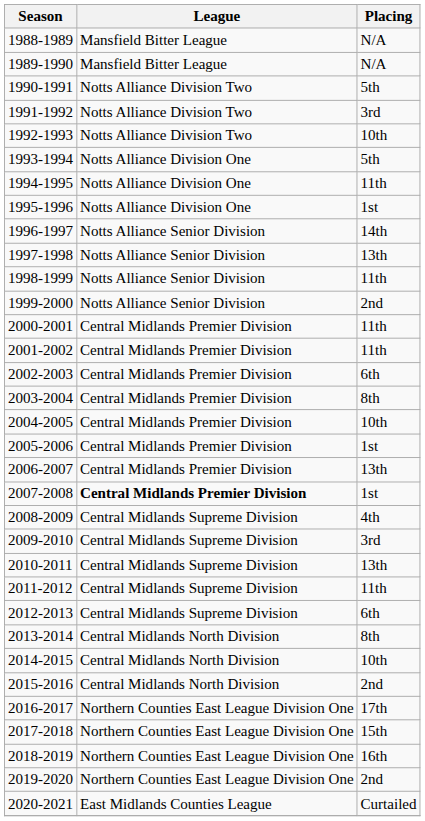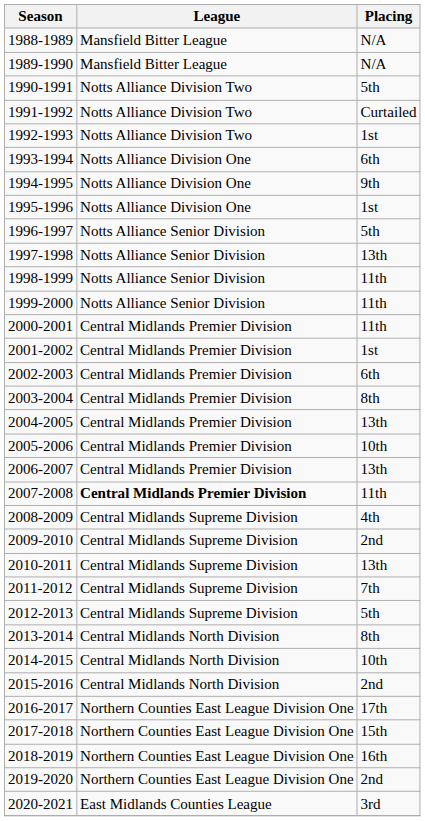1991-1992 | Placing: 3rd -> Curtailed
1992-1993 | Placing: 10th -> 1st
1993-1994 | Placing: 5th -> 6th
1994-1995 | Placing: 11th -> 9th
1996-1997 | Placing: 14th -> 5th
1999-2000 | Placing: 2nd -> 11th
2001-2002 | Placing: 11th -> 1st
2004-2005 | Placing: 10th -> 13th
2005-2006 | Placing: 1st -> 10th
2007-2008 | Placing: 1st -> 11th
2009-2010 | Placing: 3rd -> 2nd
2011-2012 | Placing: 11th -> 7th
2012-2013 | Placing: 6th -> 5th
2020-2021 | Placing: Curtailed -> 3rd
